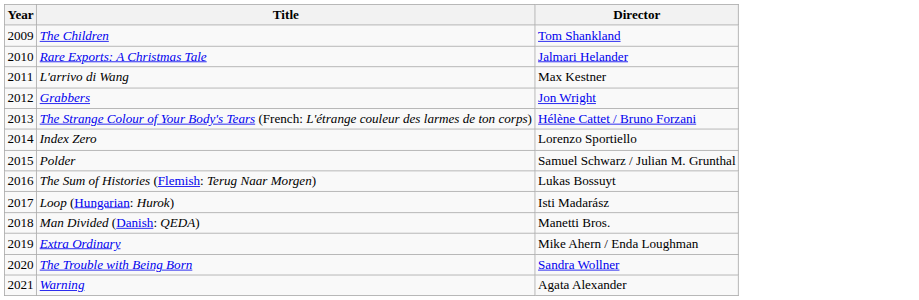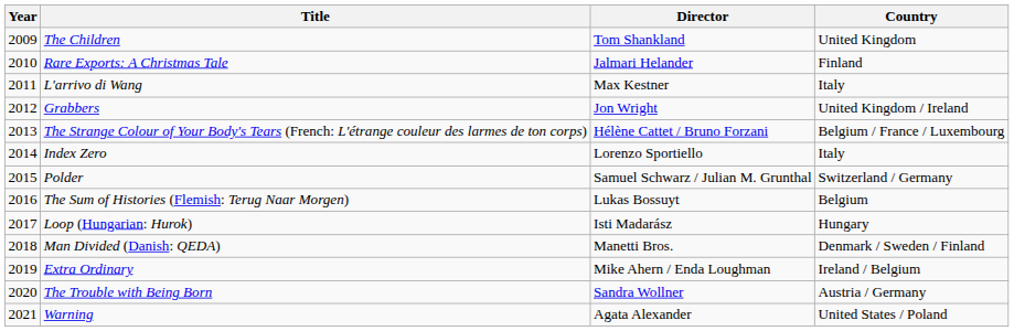+ column: Country | United Kingdom | Finland | Italy | United Kingdom / Ireland | Belgium / France / Luxembourg | Italy | Switzerland / Germany | Belgium | Hungary | Denmark / Sweden / Finland | Ireland / Belgium | Austria / Germany | United States / Poland
